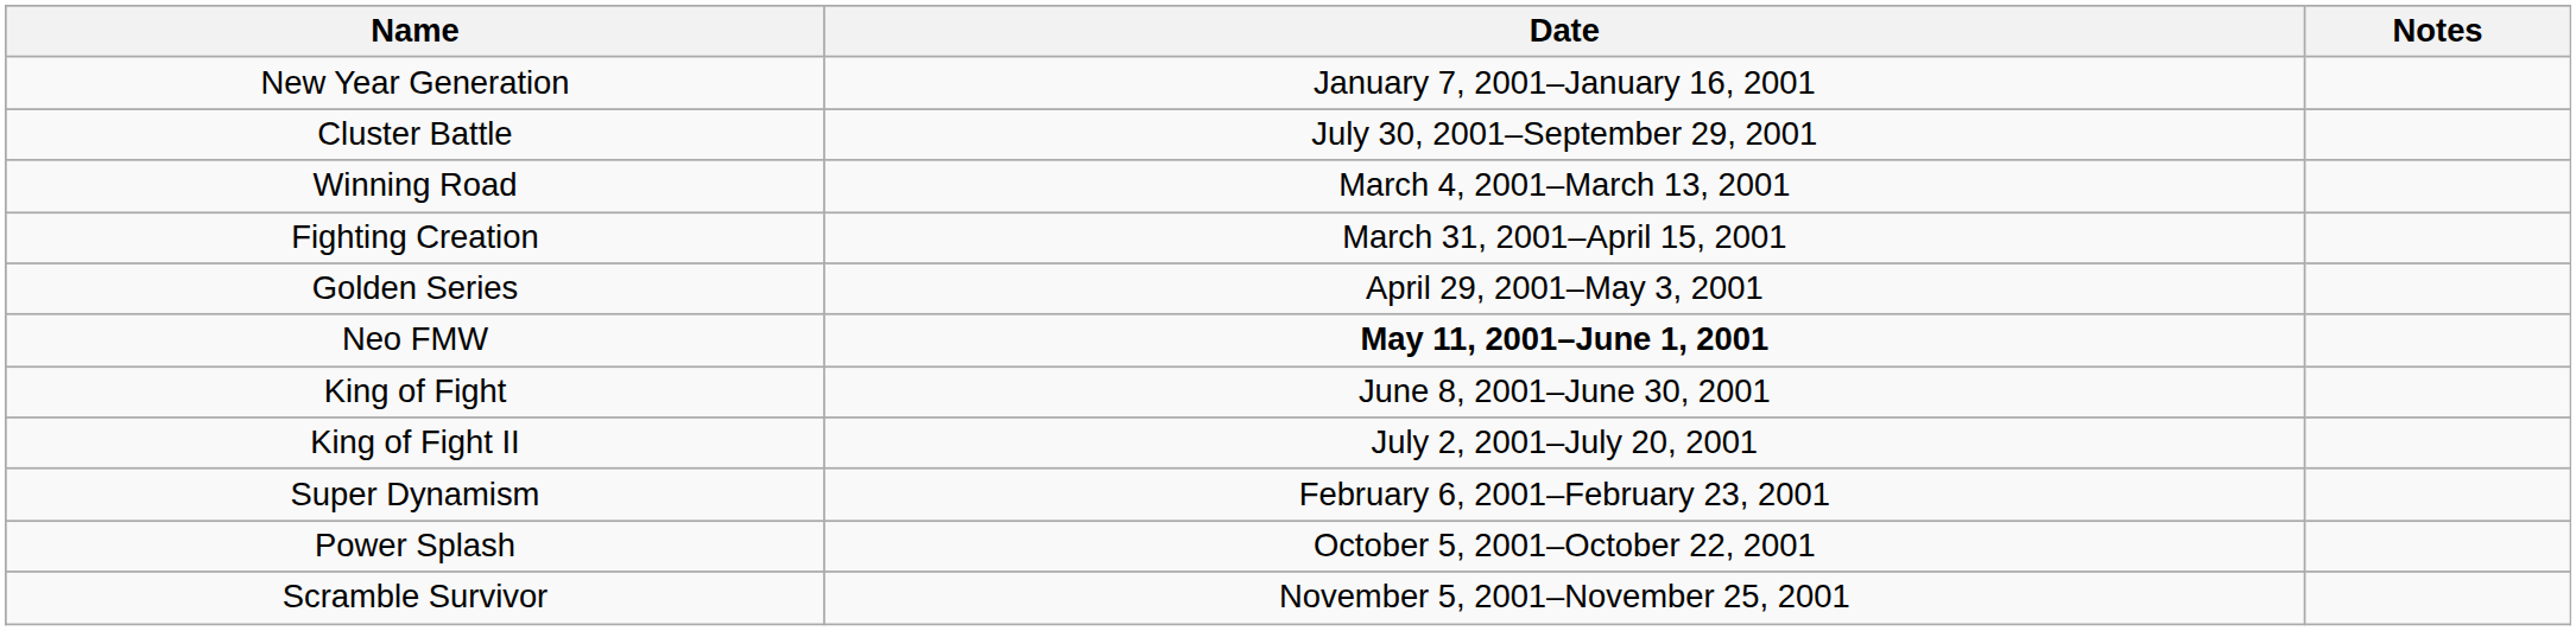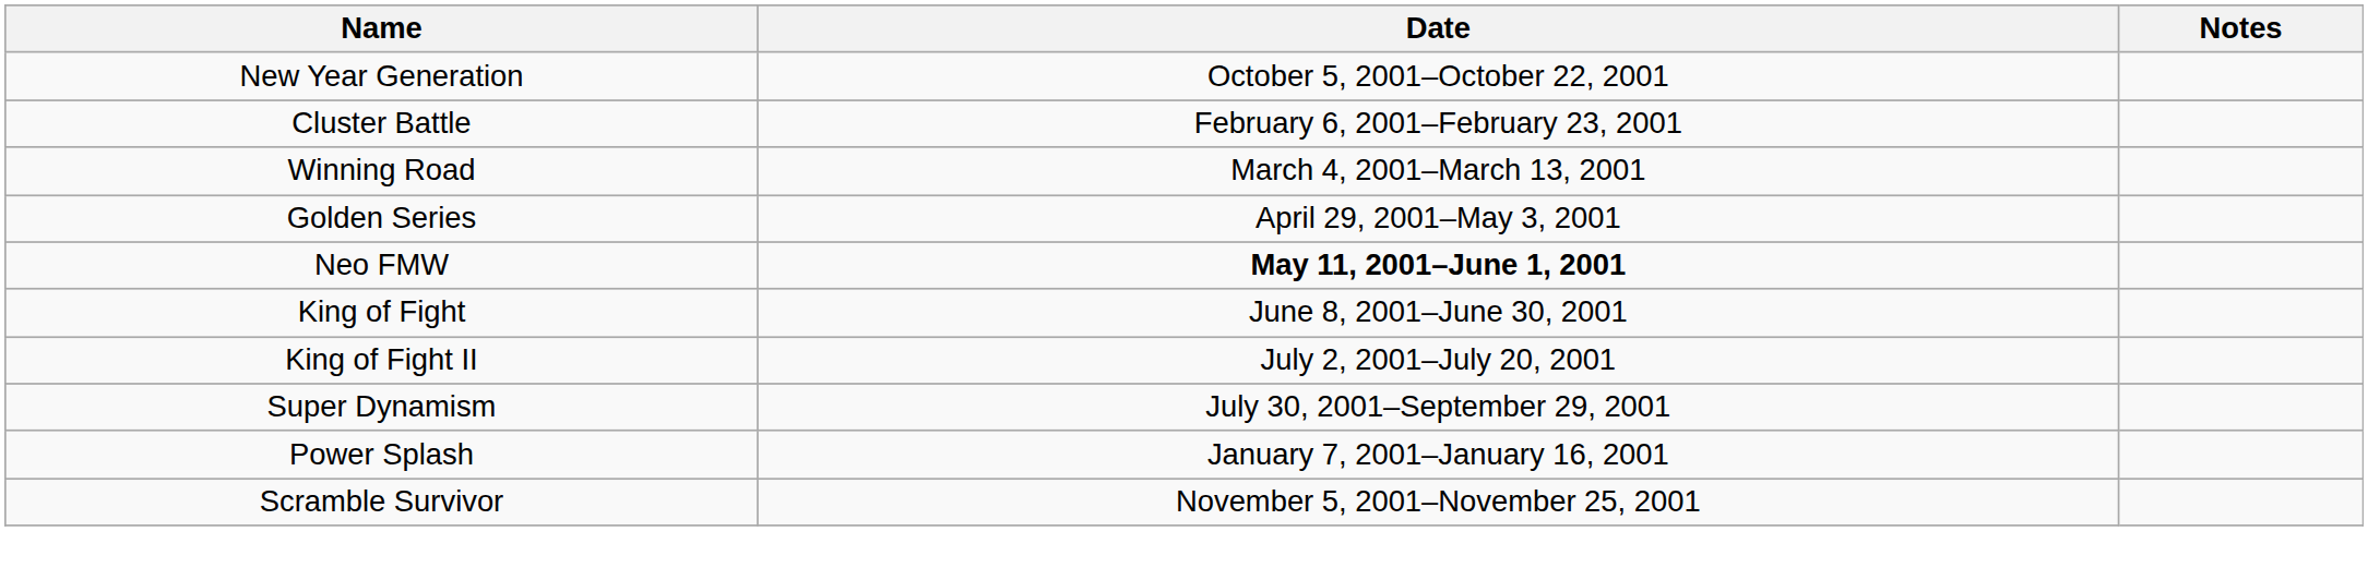New Year Generation | Date: January 7, 2001–January 16, 2001 -> October 5, 2001–October 22, 2001
Cluster Battle | Date: July 30, 2001–September 29, 2001 -> February 6, 2001–February 23, 2001
- row: Fighting Creation | March 31, 2001–April 15, 2001
Super Dynamism | Date: February 6, 2001–February 23, 2001 -> July 30, 2001–September 29, 2001
Power Splash | Date: October 5, 2001–October 22, 2001 -> January 7, 2001–January 16, 2001
